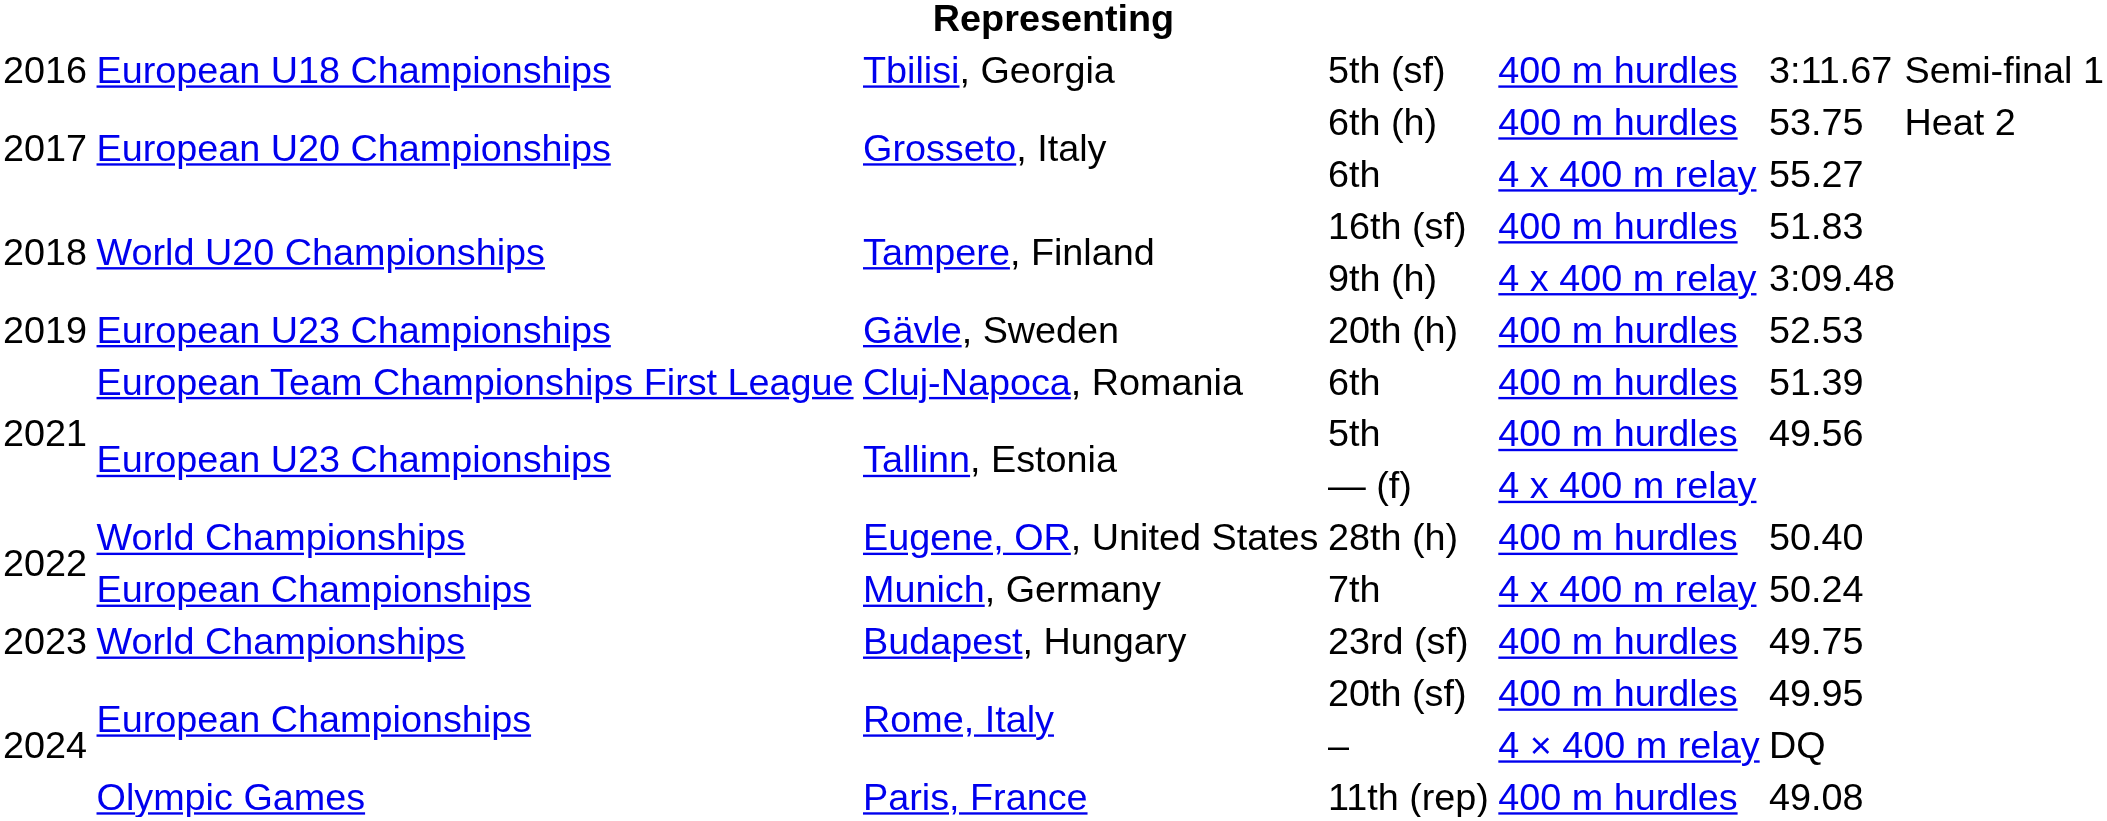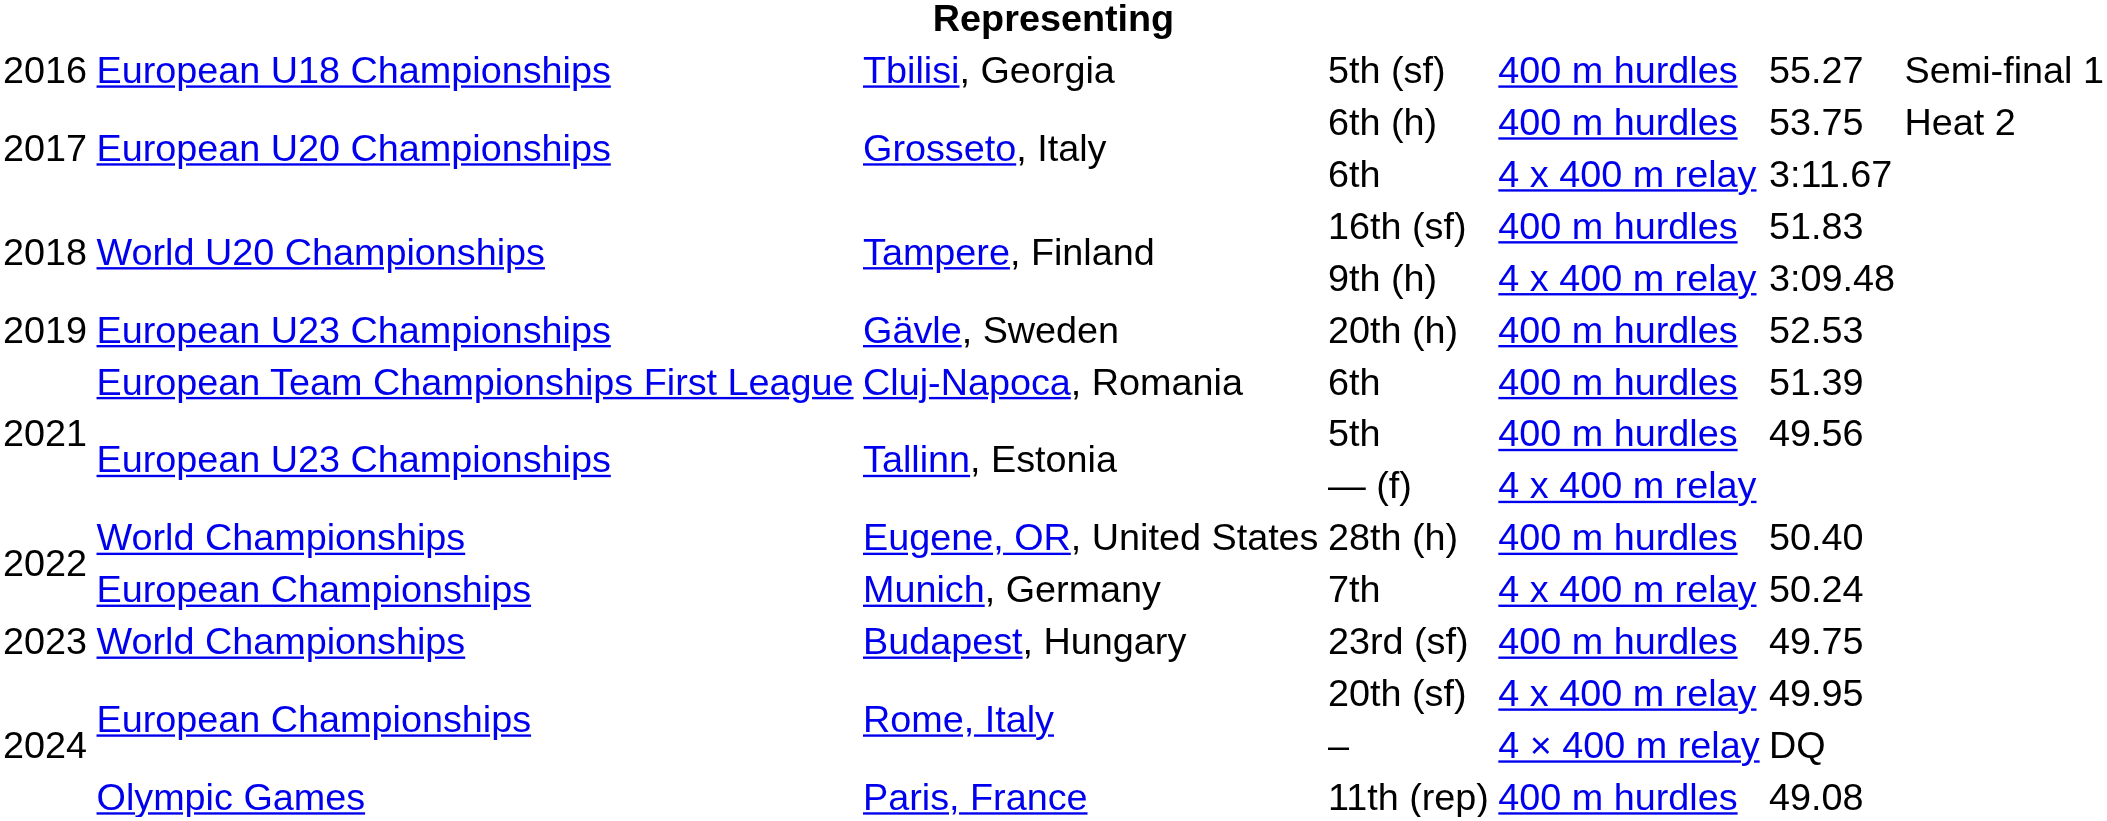5th (sf) | column 6: 3:11.67 -> 55.27
Grosseto, Italy / 6th | column 6: 55.27 -> 3:11.67
20th (sf) | column 5: 400 m hurdles -> 4 x 400 m relay
